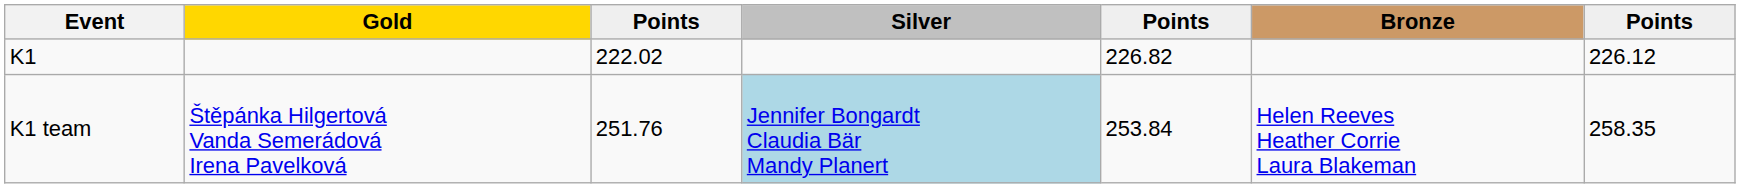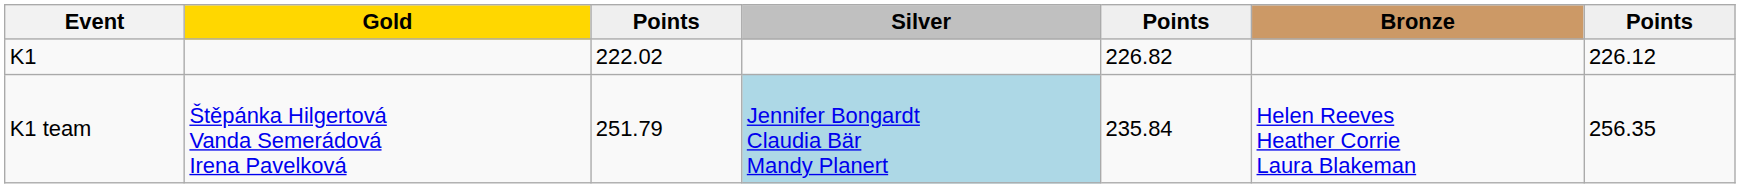K1 team | column 3: 251.76 -> 251.79
K1 team | column 5: 253.84 -> 235.84
K1 team | column 7: 258.35 -> 256.35
